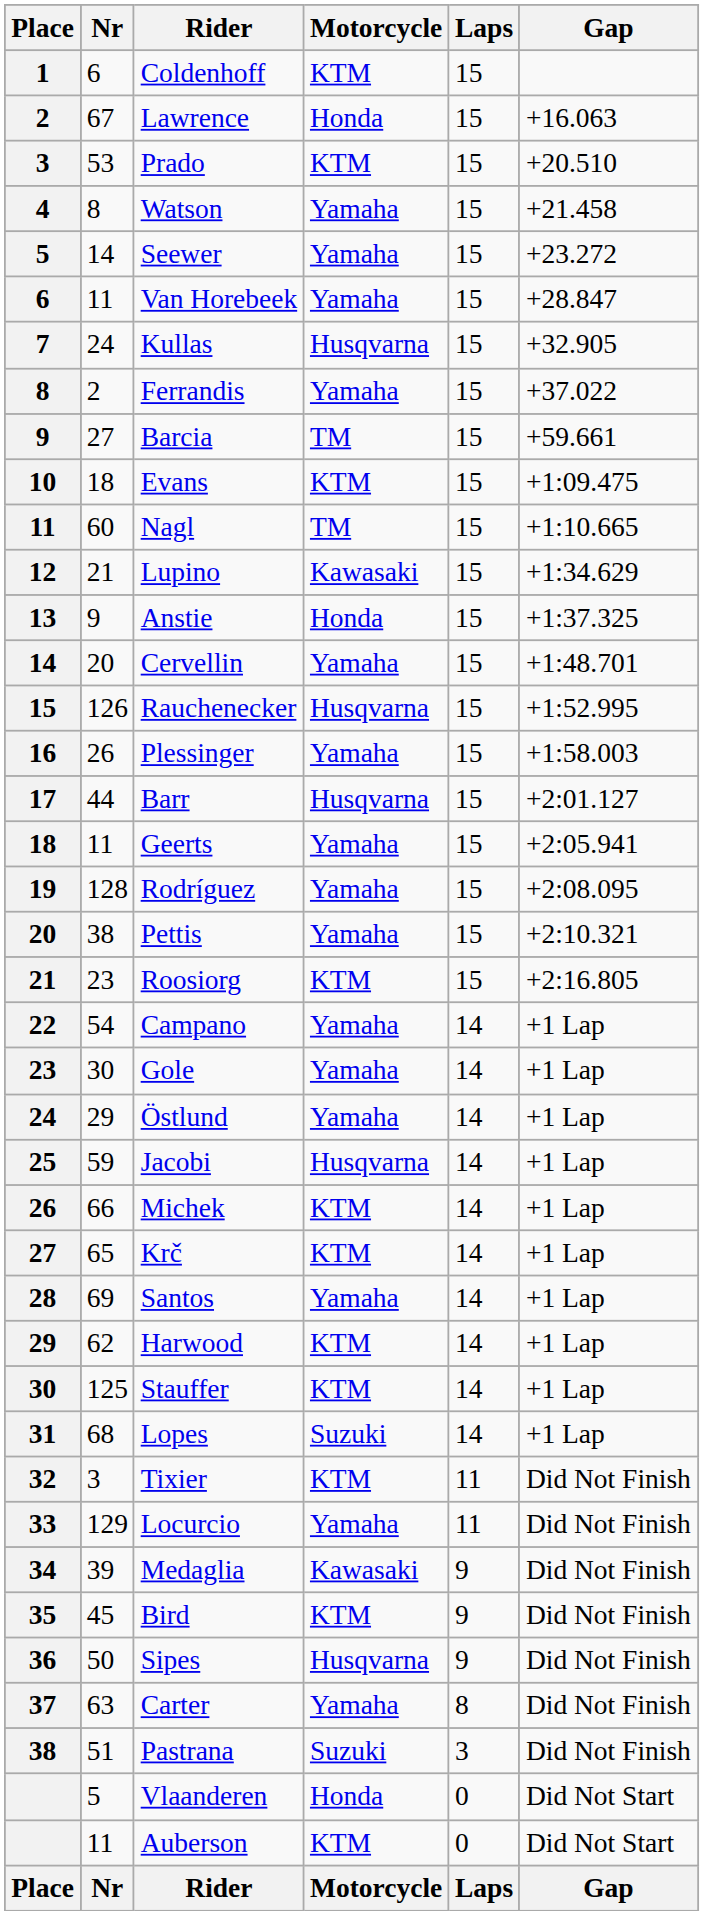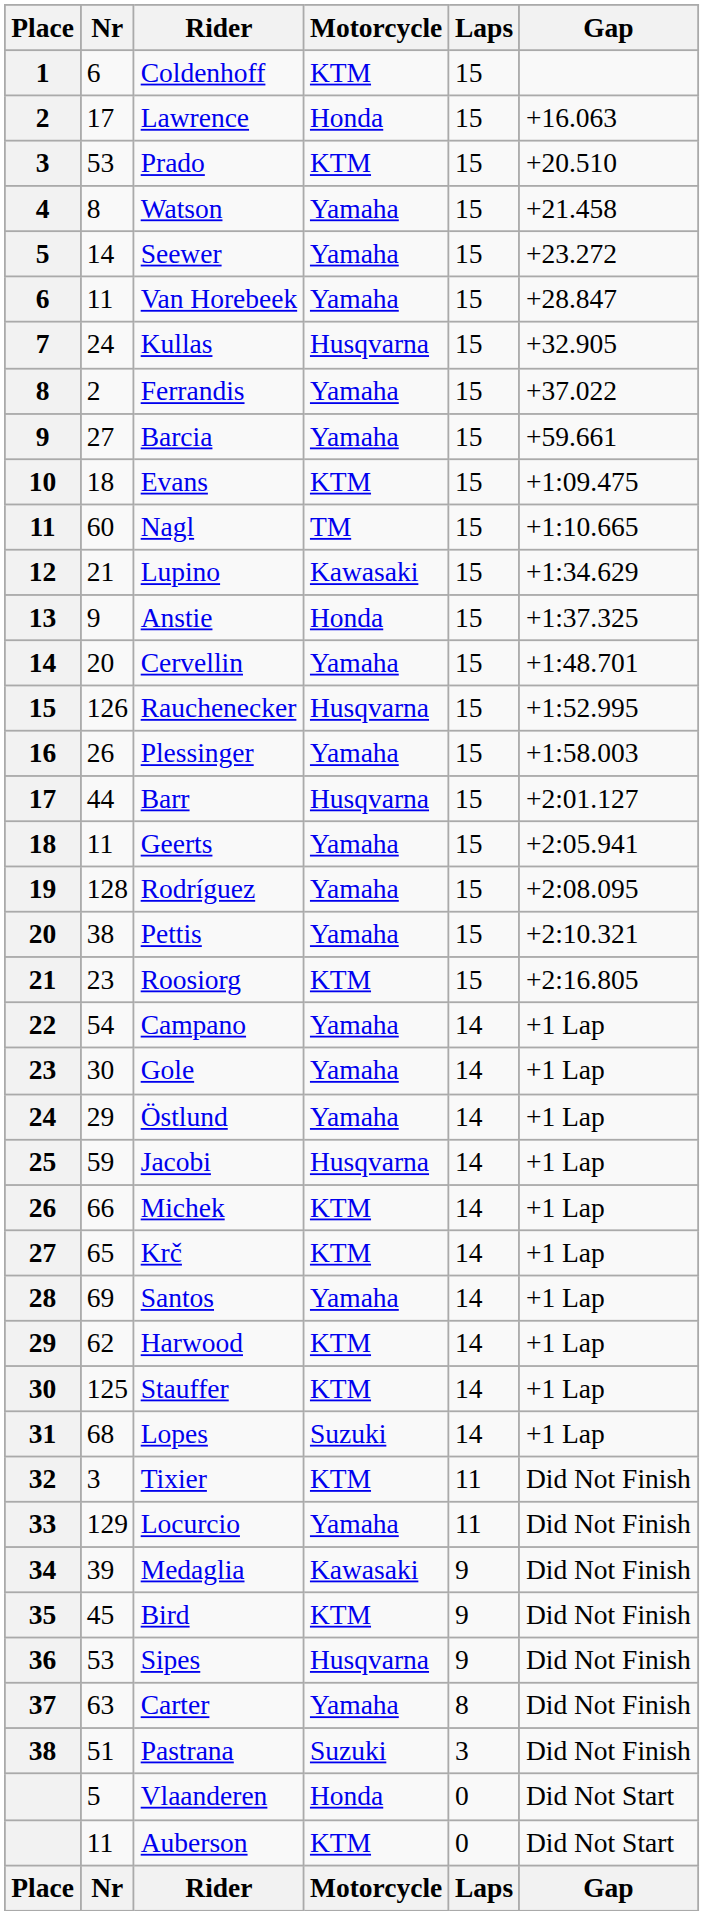Lawrence | Nr: 67 -> 17
Barcia | Motorcycle: TM -> Yamaha
Sipes | Nr: 50 -> 53
